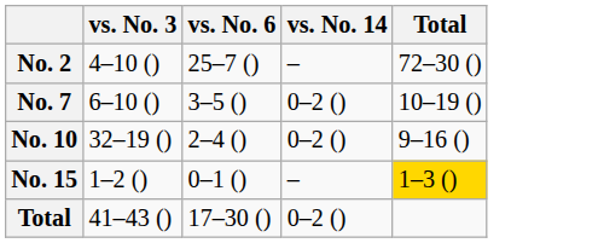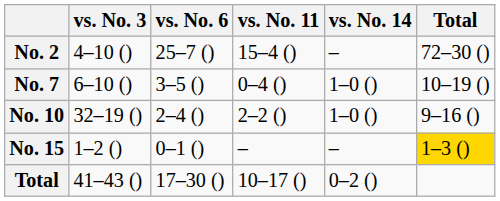+ column: vs. No. 11 | 15–4 () | 0–4 () | 2–2 () | – | 10–17 ()
No. 7 | vs. No. 14: 0–2 () -> 1–0 ()
No. 10 | vs. No. 14: 0–2 () -> 1–0 ()
